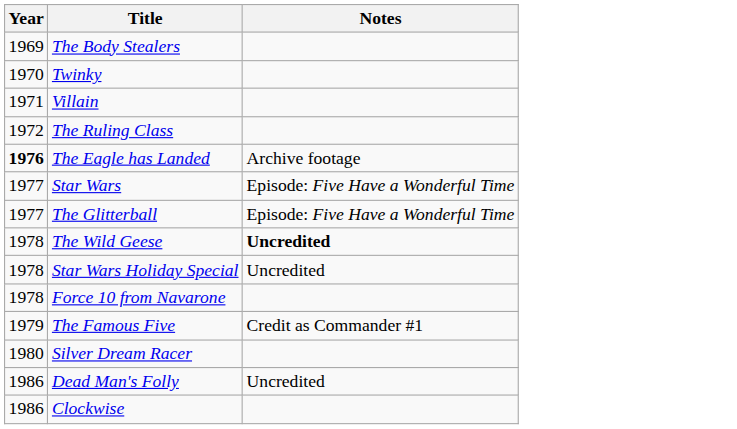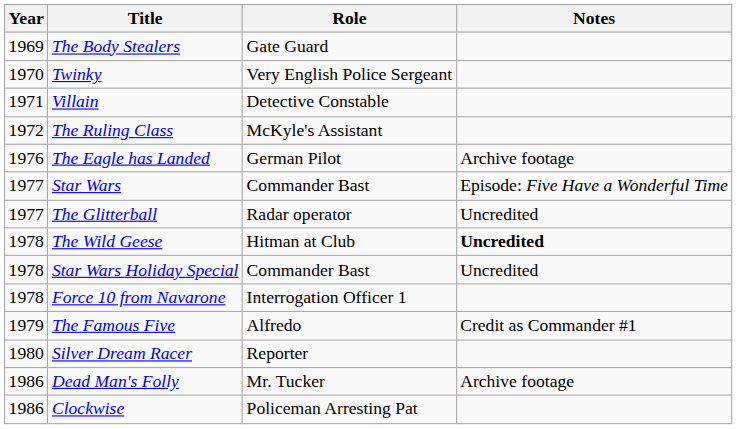+ column: Role | Gate Guard | Very English Police Sergeant | Detective Constable | McKyle's Assistant | German Pilot | Commander Bast | Radar operator | Hitman at Club | Commander Bast | Interrogation Officer 1 | Alfredo | Reporter | Mr. Tucker | Policeman Arresting Pat
The Eagle has Landed | Year: bold -> normal
The Glitterball | Notes: Episode: Five Have a Wonderful Time -> Uncredited
Dead Man's Folly | Notes: Uncredited -> Archive footage
